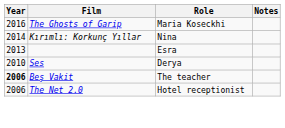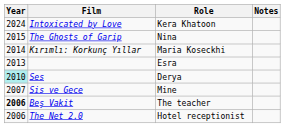+ row: 2024 | Intoxicated by Love | Kera Khatoon
The Ghosts of Garip | Year: 2016 -> 2015
The Ghosts of Garip | Role: Maria Koseckhi -> Nina
Kırımlı: Korkunç Yıllar | Role: Nina -> Maria Koseckhi
Ses | Year: no background -> paleturquoise background
+ row: 2007 | Sis ve Gece | Mine
